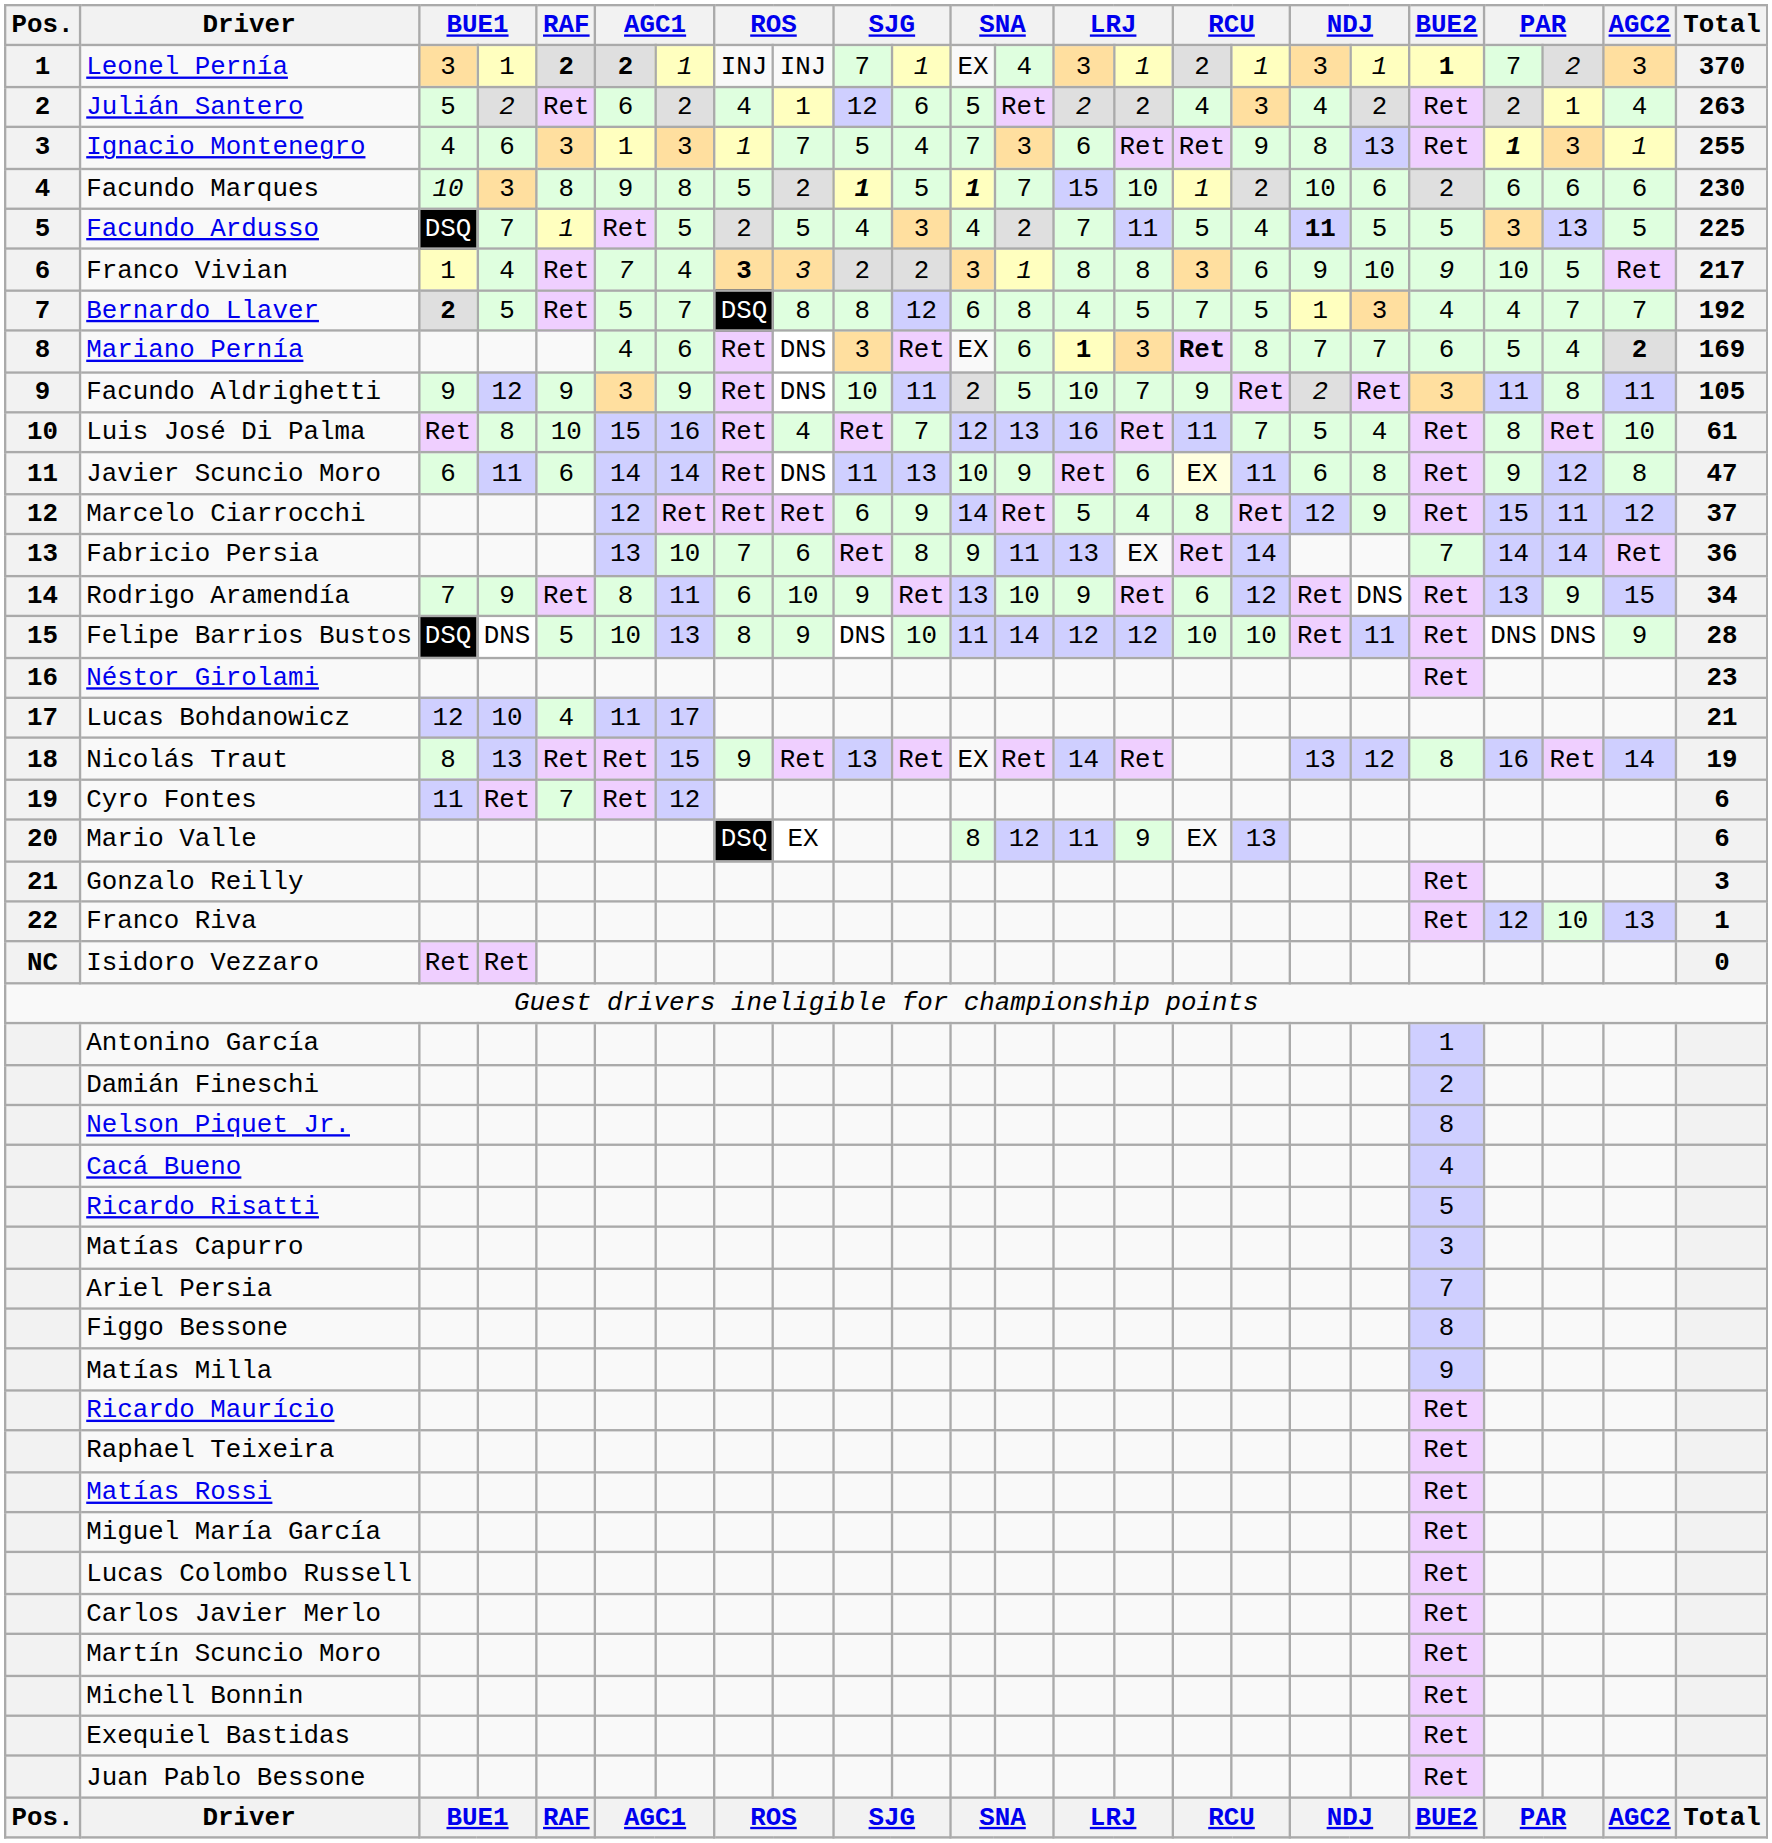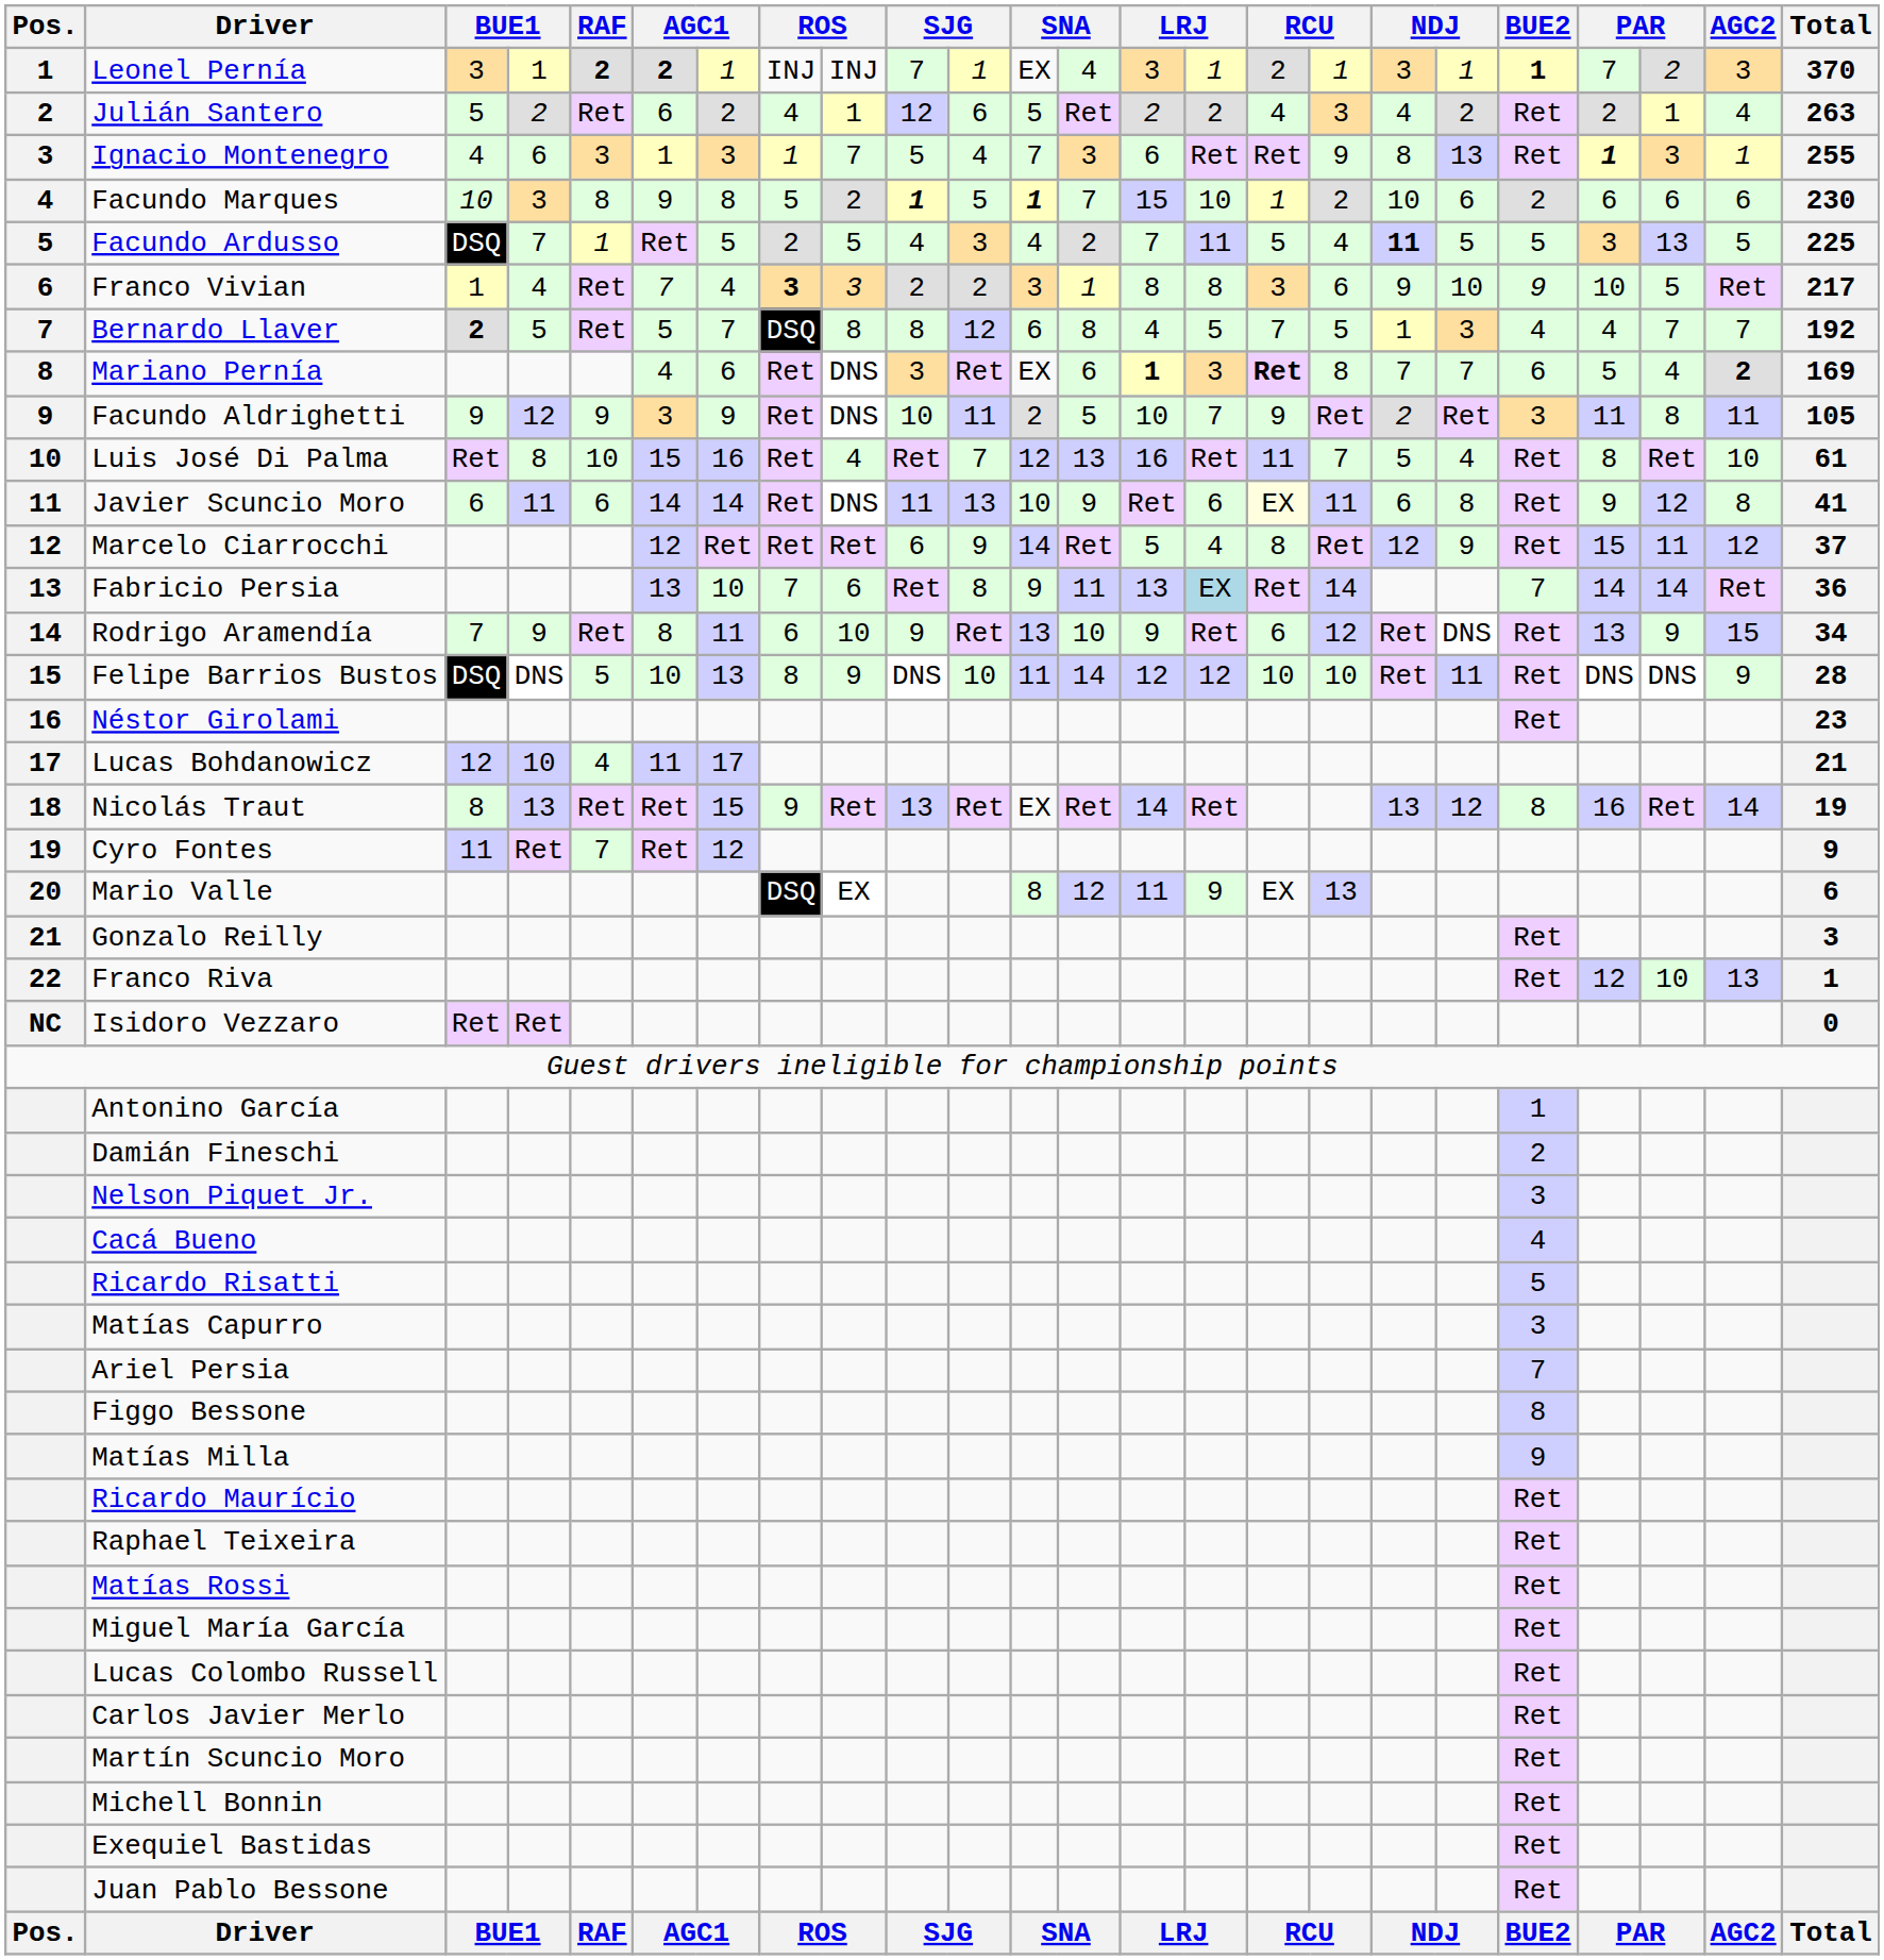Javier Scuncio Moro | Total: 47 -> 41
Fabricio Persia | column 15: no background -> lightblue background
Cyro Fontes | Total: 6 -> 9
Nelson Piquet Jr. | BUE2: 8 -> 3
